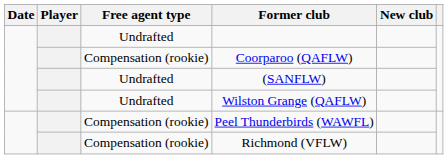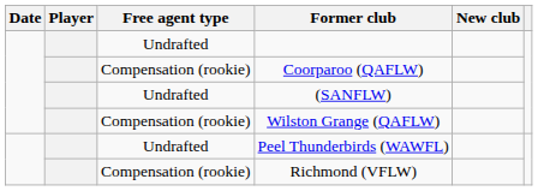Wilston Grange (QAFLW) | Free agent type: Undrafted -> Compensation (rookie)
Peel Thunderbirds (WAWFL) | Free agent type: Compensation (rookie) -> Undrafted
